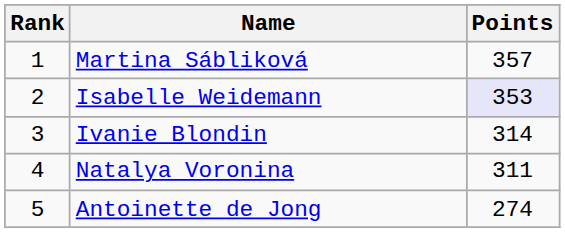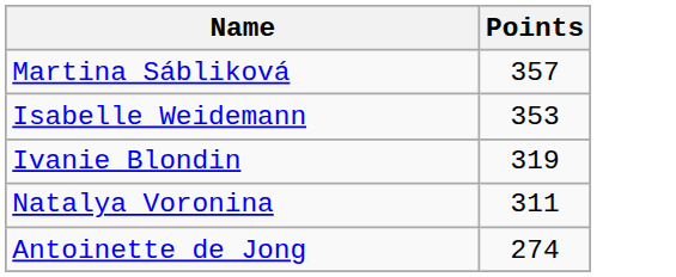- column: Rank | 1 | 2 | 3 | 4 | 5
Isabelle Weidemann | Points: lavender background -> no background
Ivanie Blondin | Points: 314 -> 319
